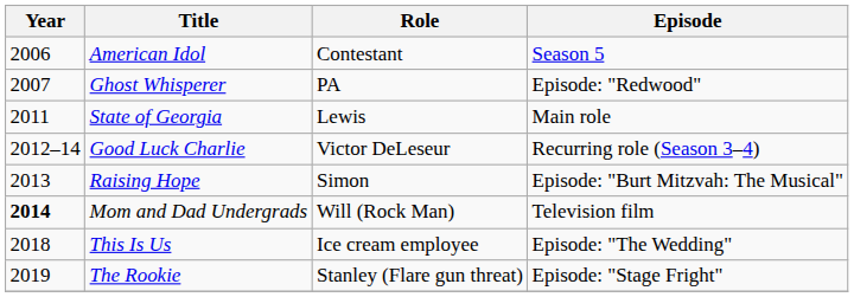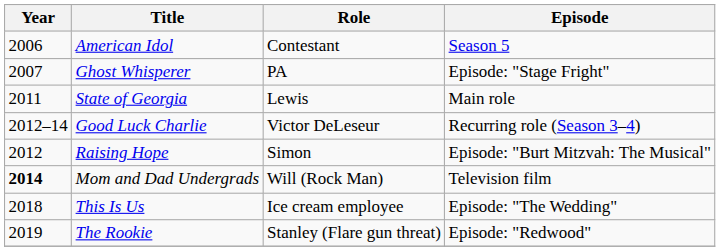Ghost Whisperer | Episode: Episode: "Redwood" -> Episode: "Stage Fright"
Raising Hope | Year: 2013 -> 2012
The Rookie | Episode: Episode: "Stage Fright" -> Episode: "Redwood"
